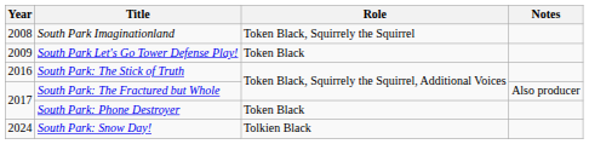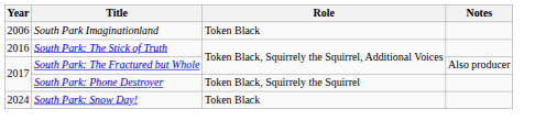South Park Imaginationland | Year: 2008 -> 2006
South Park Imaginationland | Role: Token Black, Squirrely the Squirrel -> Token Black
- row: 2009 | South Park Let's Go Tower Defense Play! | Token Black
South Park: Phone Destroyer | Role: Token Black -> Token Black, Squirrely the Squirrel
South Park: Snow Day! | Role: Tolkien Black -> Token Black
